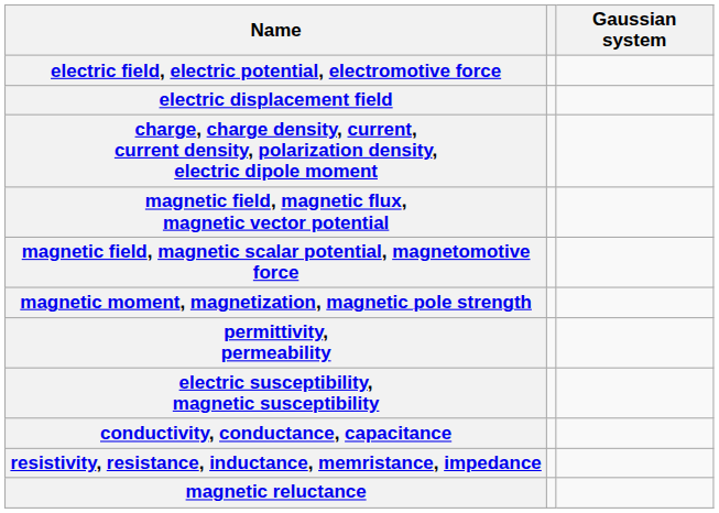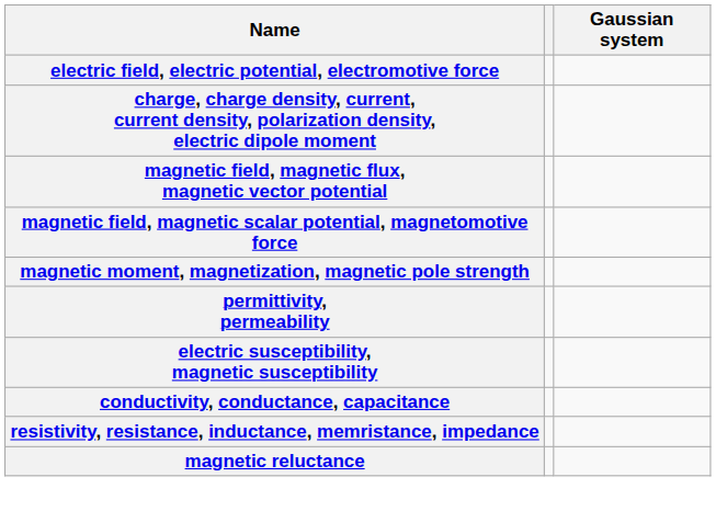- row: electric displacement field
